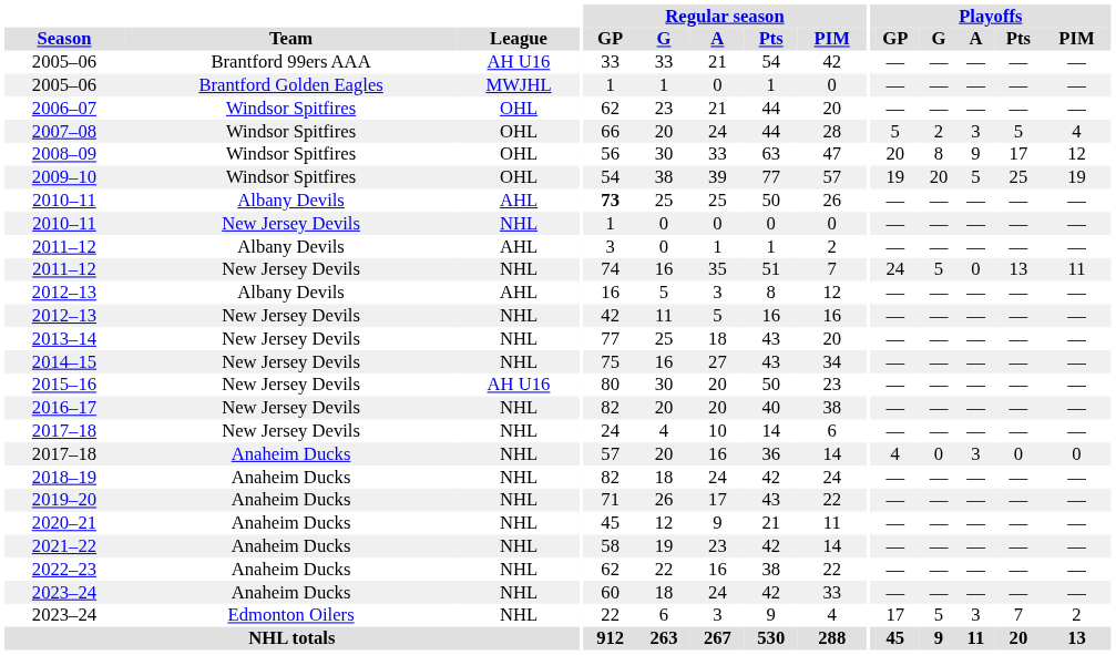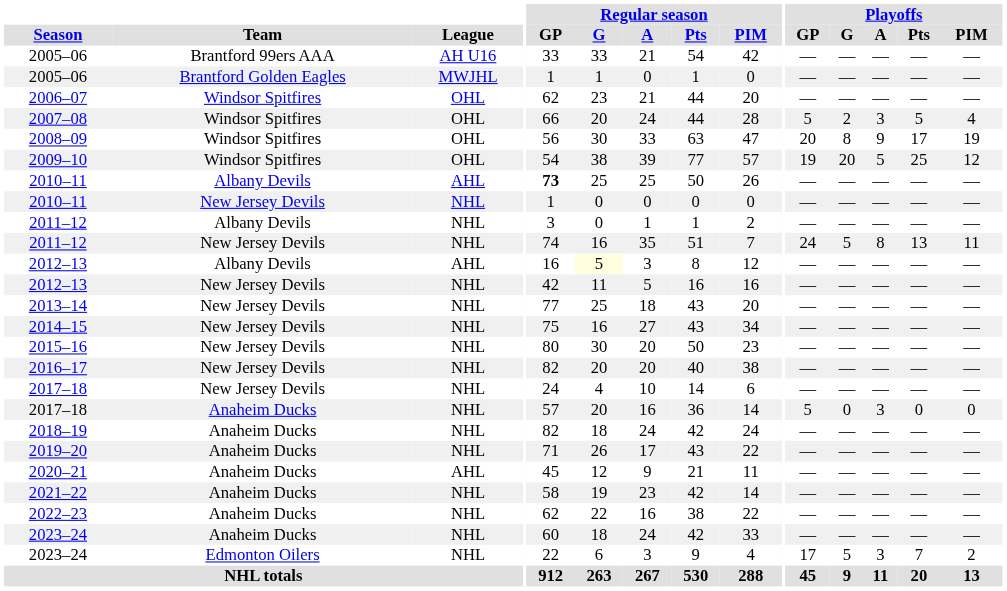2008–09 | Playoffs / PIM: 12 -> 19
2009–10 | Playoffs / PIM: 19 -> 12
2011–12 / Albany Devils | League: AHL -> NHL
2011–12 / New Jersey Devils | Playoffs / A: 0 -> 8
2012–13 / Albany Devils | Regular season / G: no background -> lightyellow background
2015–16 | League: AH U16 -> NHL
2017–18 / Anaheim Ducks | Playoffs / GP: 4 -> 5
2020–21 | League: NHL -> AHL
